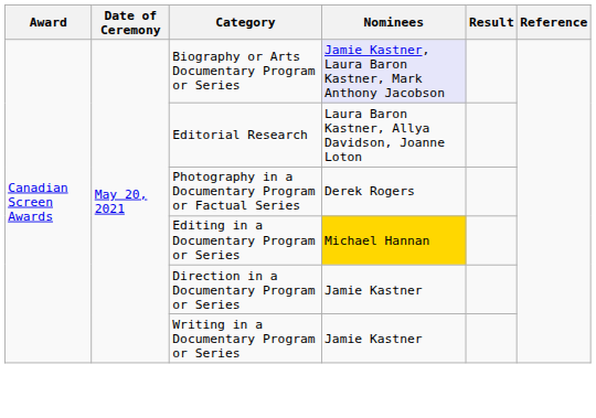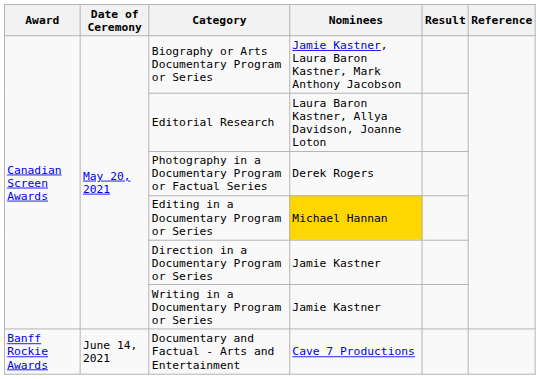Biography or Arts Documentary Program or Series | Nominees: lavender background -> no background
+ row: Banff Rockie Awards | June 14, 2021 | Documentary and Factual - Arts and Entertainment | Cave 7 Productions
